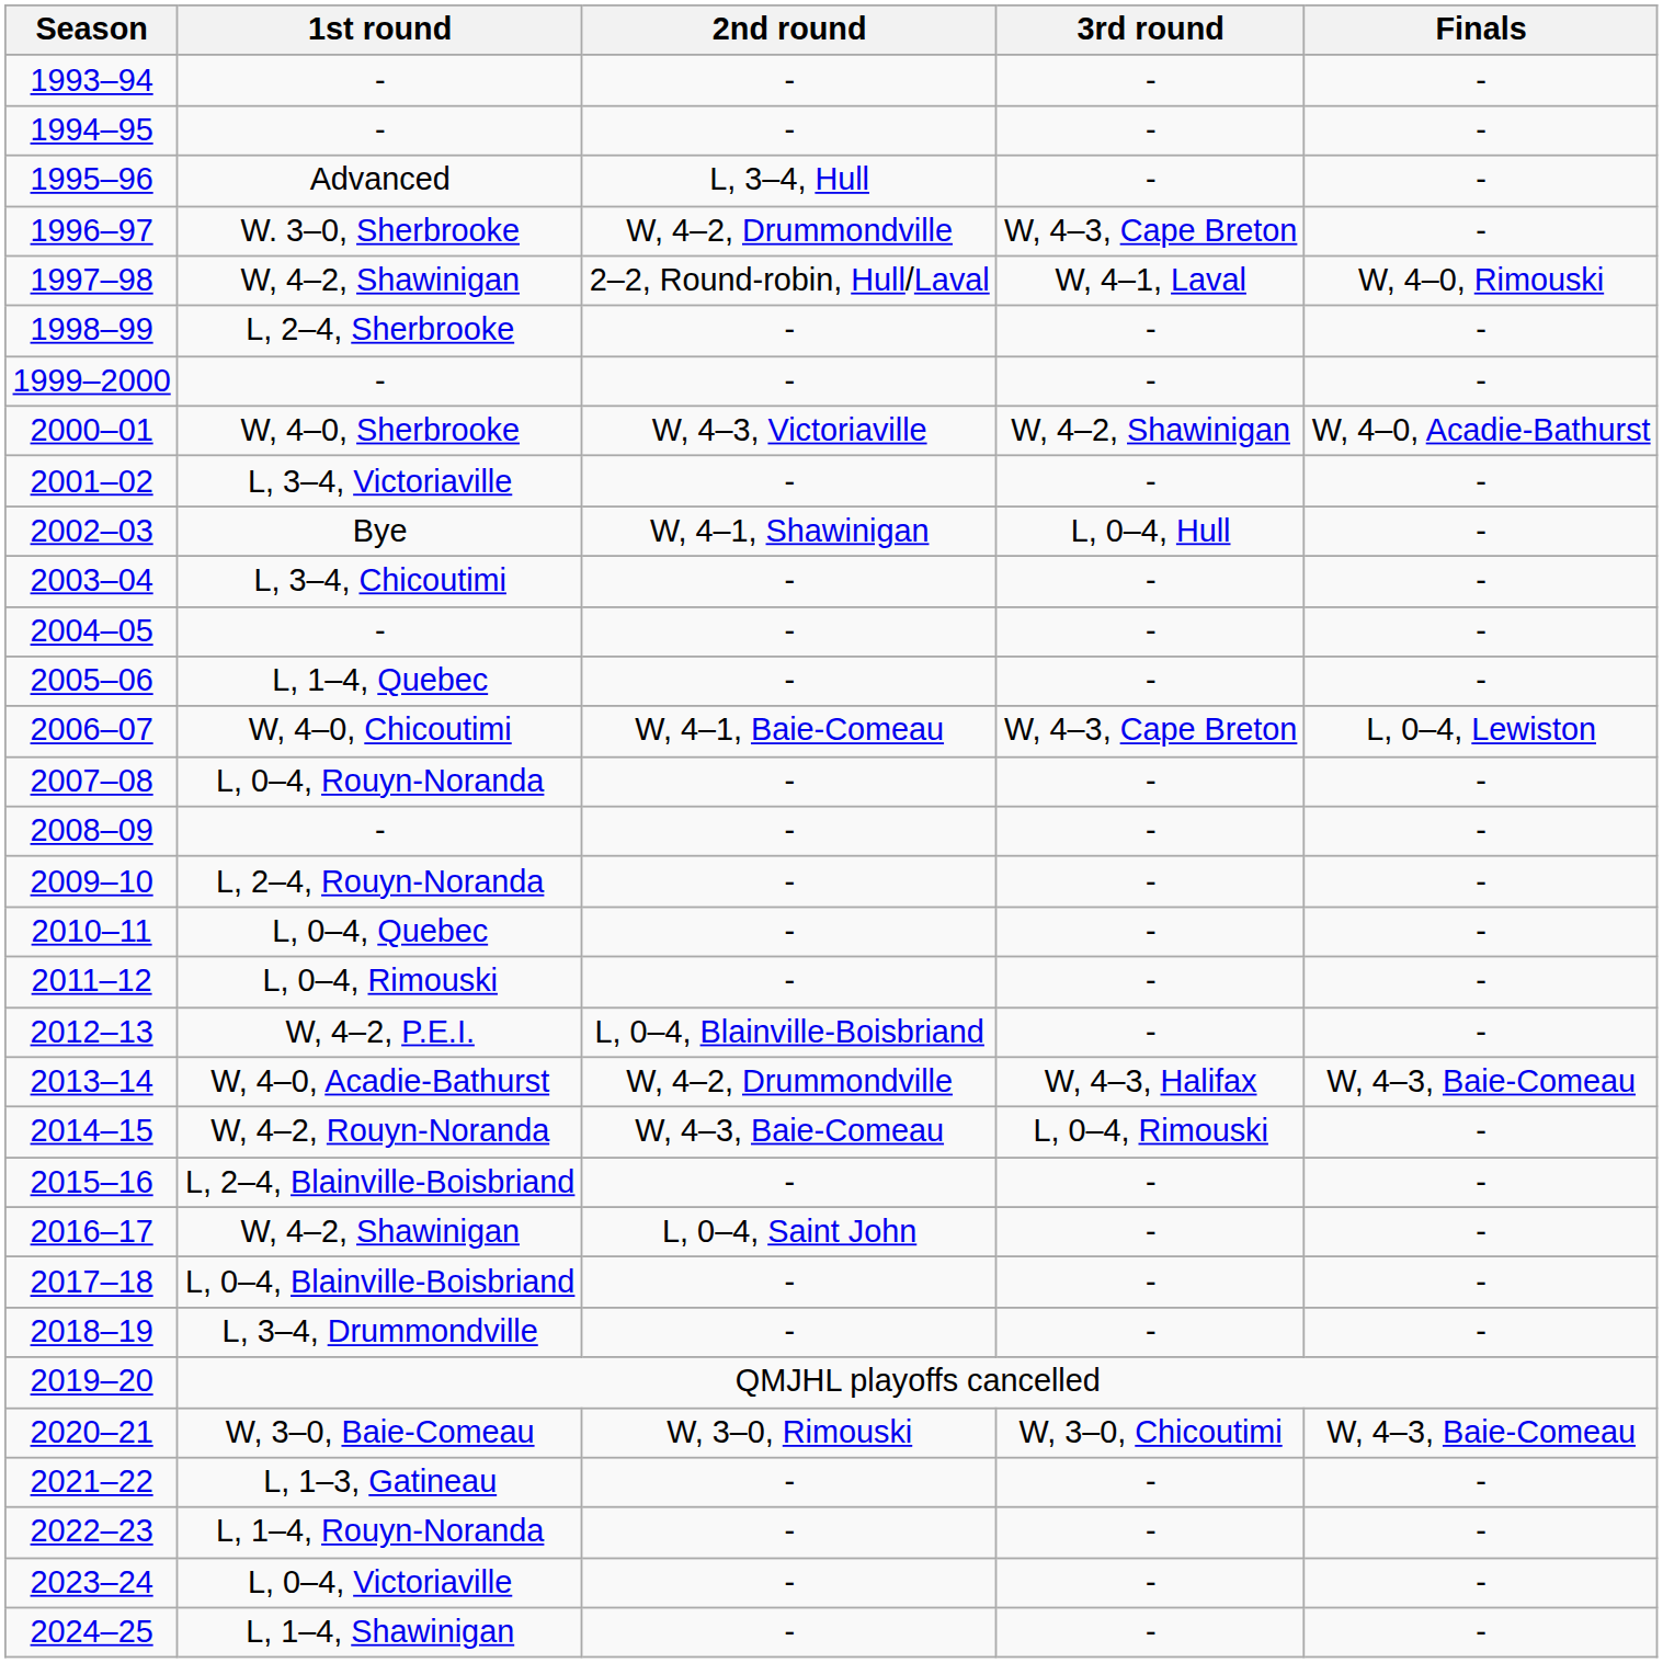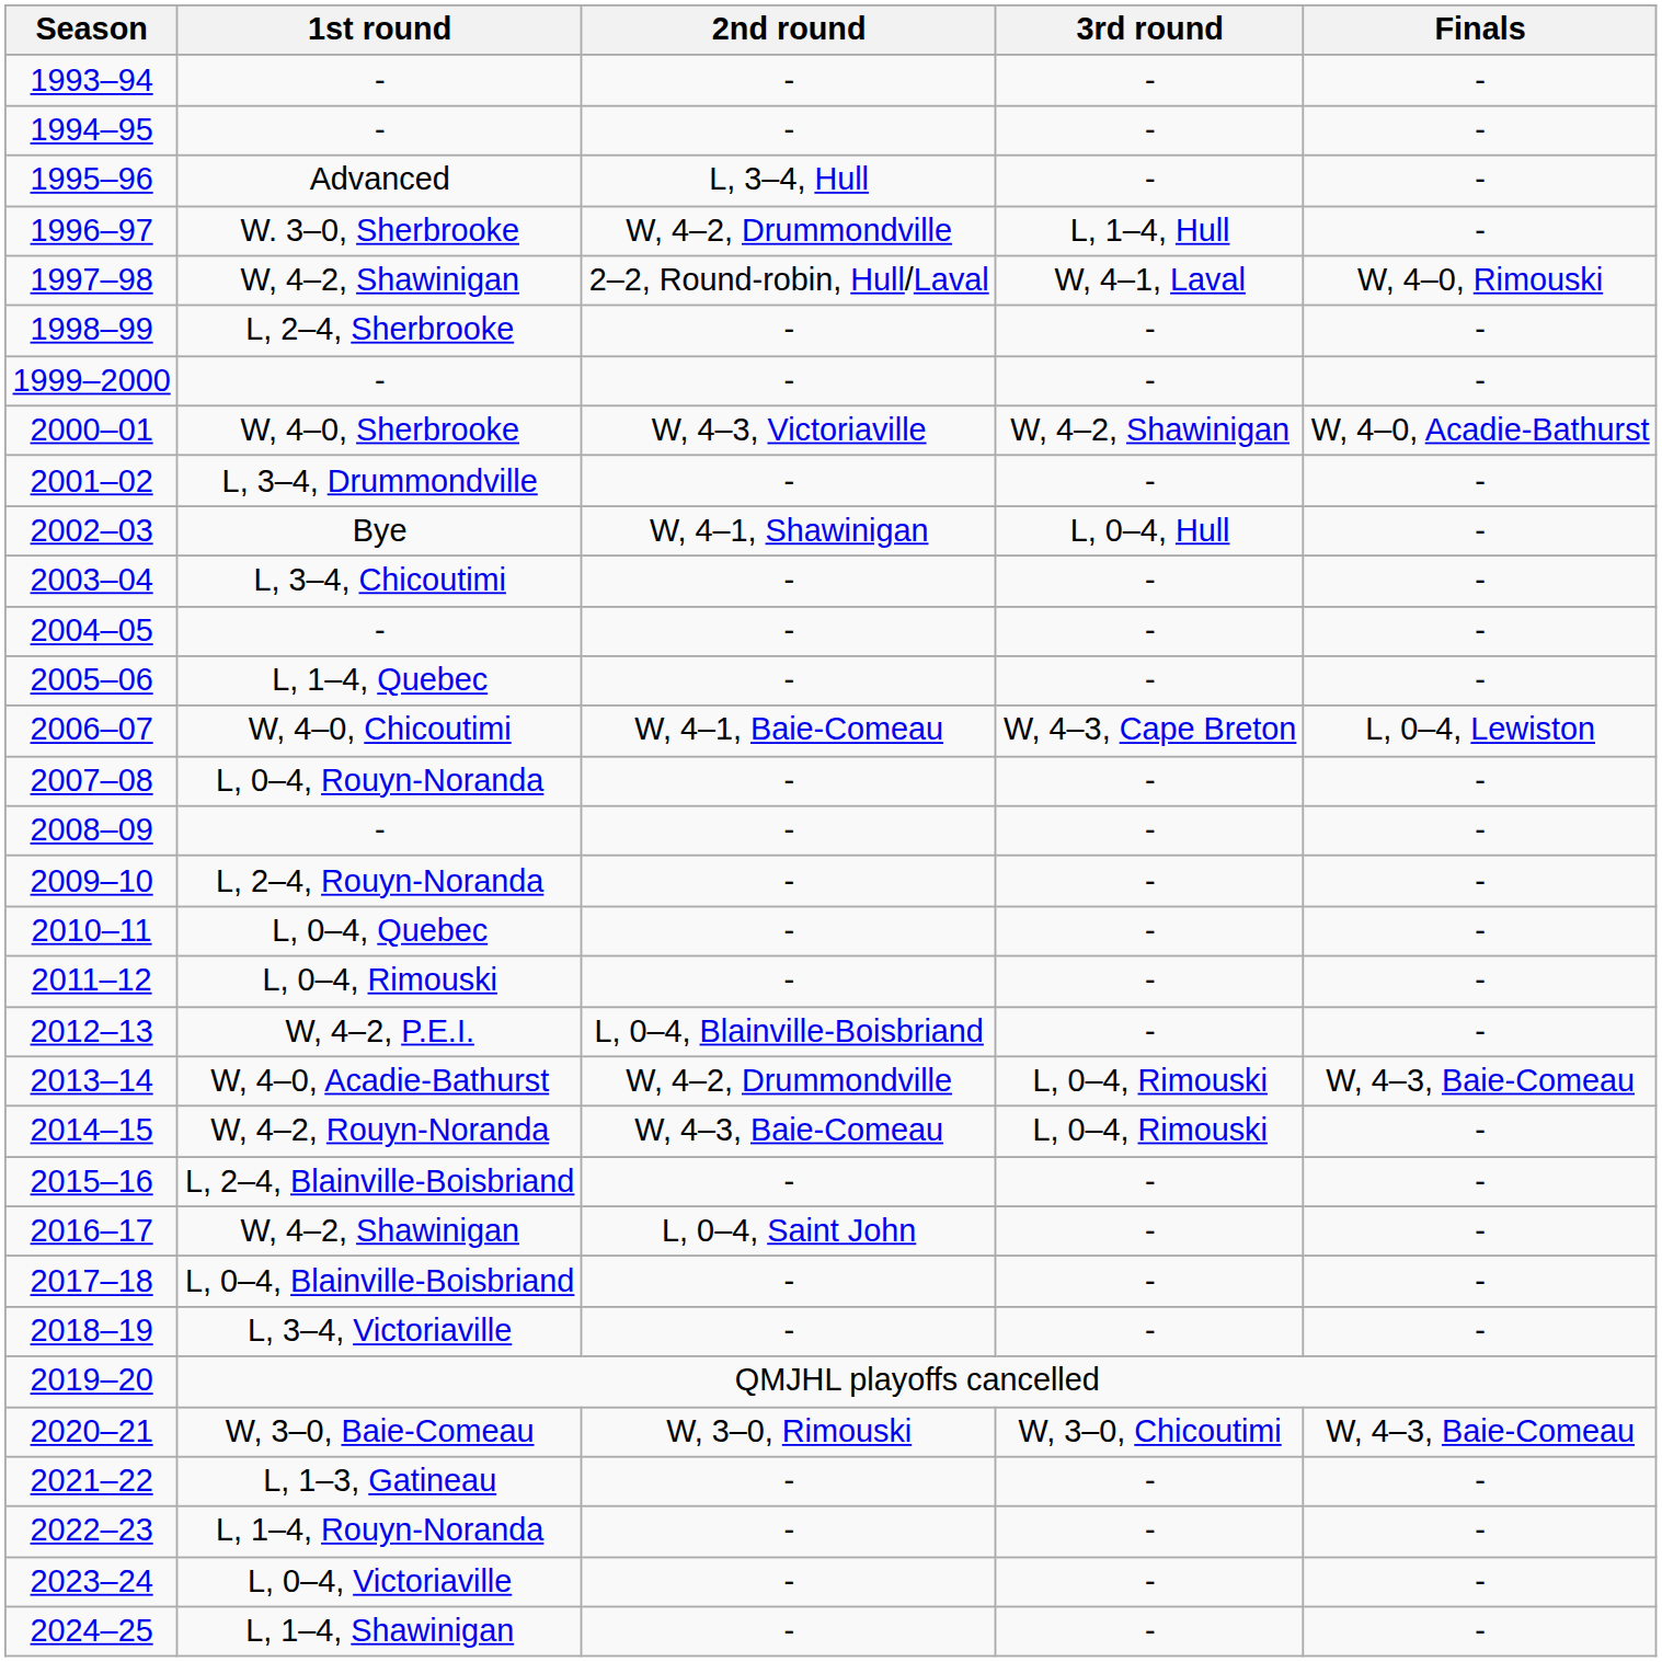1996–97 | 3rd round: W, 4–3, Cape Breton -> L, 1–4, Hull
2001–02 | 1st round: L, 3–4, Victoriaville -> L, 3–4, Drummondville
2013–14 | 3rd round: W, 4–3, Halifax -> L, 0–4, Rimouski
2018–19 | 1st round: L, 3–4, Drummondville -> L, 3–4, Victoriaville
